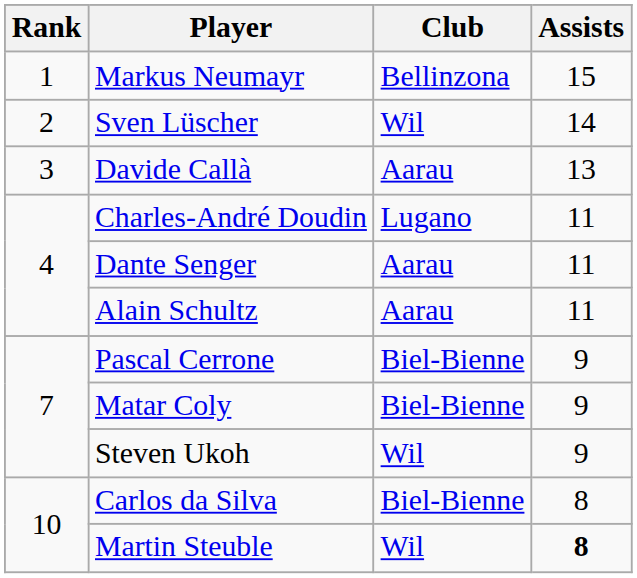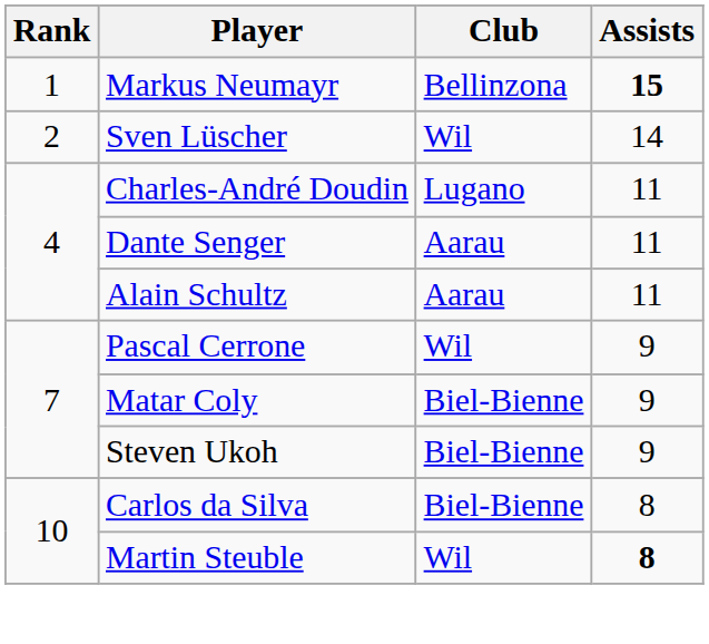Markus Neumayr | Assists: normal -> bold
- row: 3 | Davide Callà | Aarau | 13
Pascal Cerrone | Club: Biel-Bienne -> Wil
Steven Ukoh | Club: Wil -> Biel-Bienne
